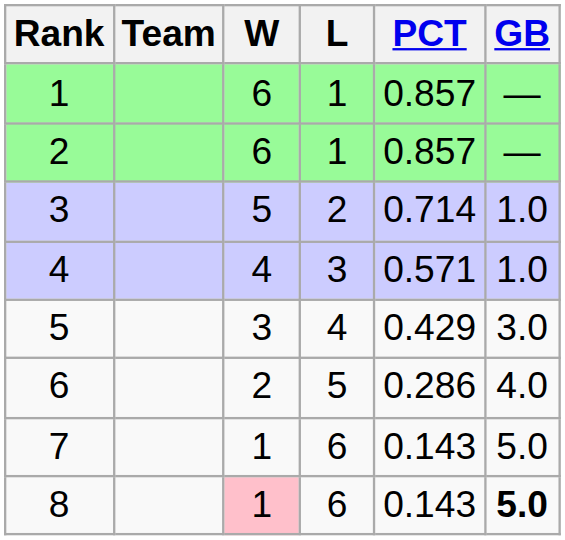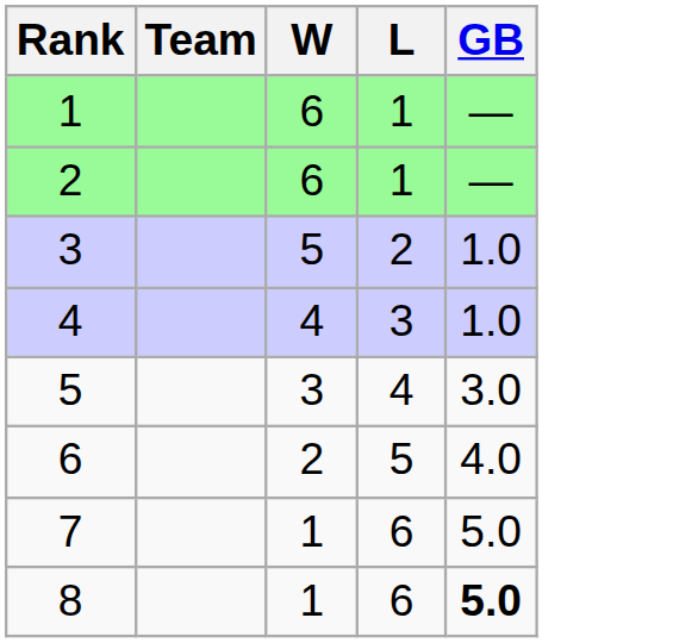- column: PCT | 0.857 | 0.857 | 0.714 | 0.571 | 0.429 | 0.286 | 0.143 | 0.143
8 | W: pink background -> no background
